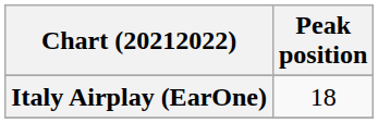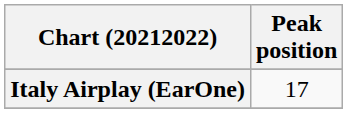Italy Airplay (EarOne) | Peak position: 18 -> 17
